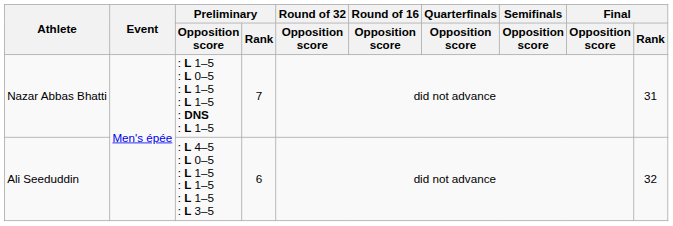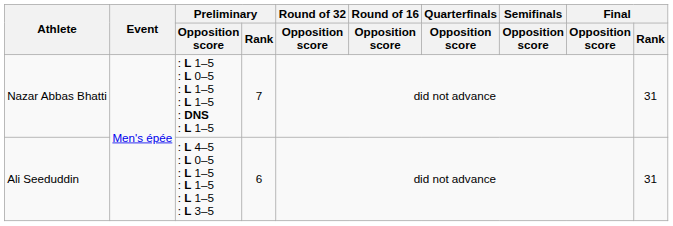Ali Seeduddin | Final / Rank: 32 -> 31
